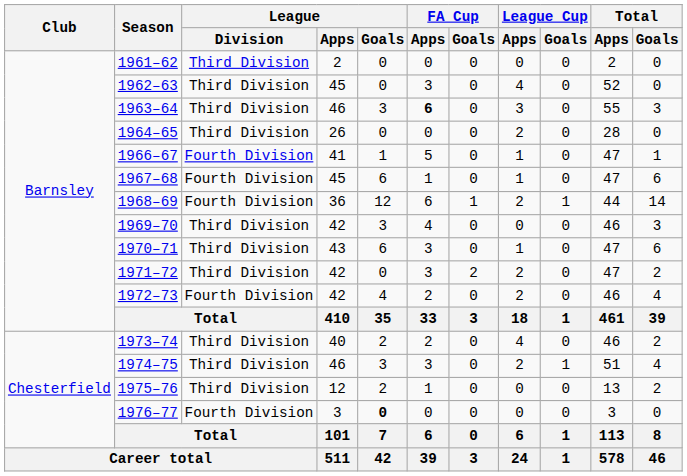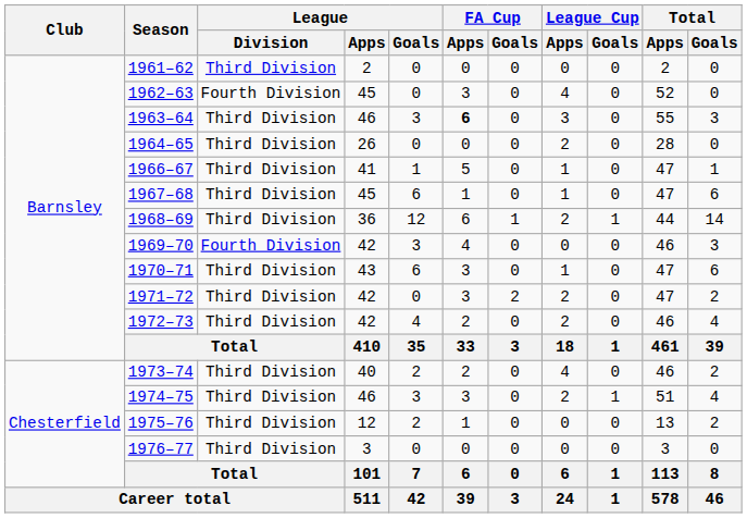1962–63 | League / Division: Third Division -> Fourth Division
1966–67 | League / Division: Fourth Division -> Third Division
1967–68 | League / Division: Fourth Division -> Third Division
1968–69 | League / Division: Fourth Division -> Third Division
1969–70 | League / Division: Third Division -> Fourth Division
1972–73 | League / Division: Fourth Division -> Third Division
1976–77 | League / Division: Fourth Division -> Third Division
1976–77 | League / Goals: bold -> normal
